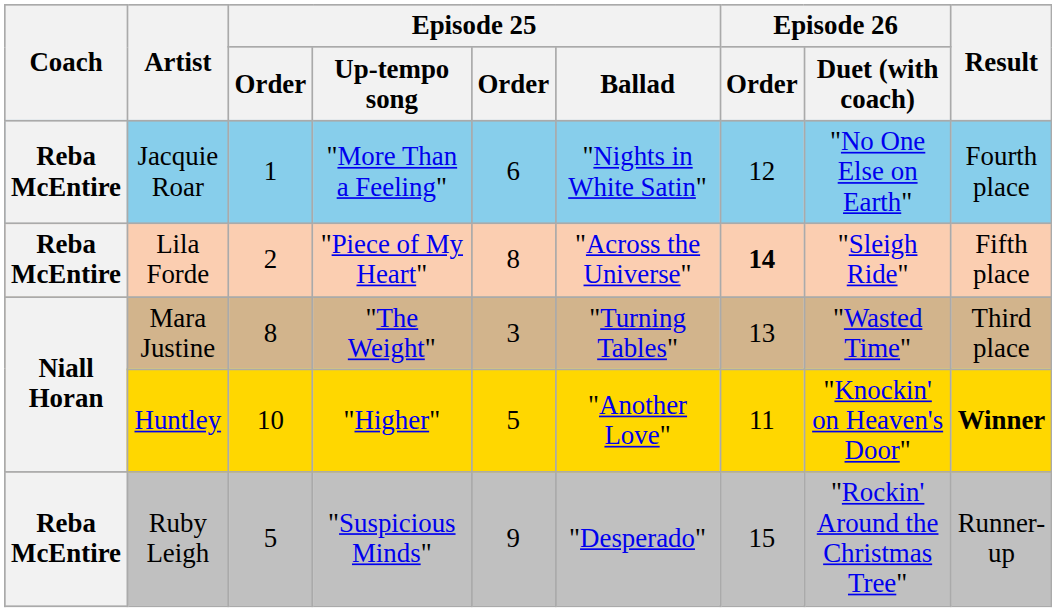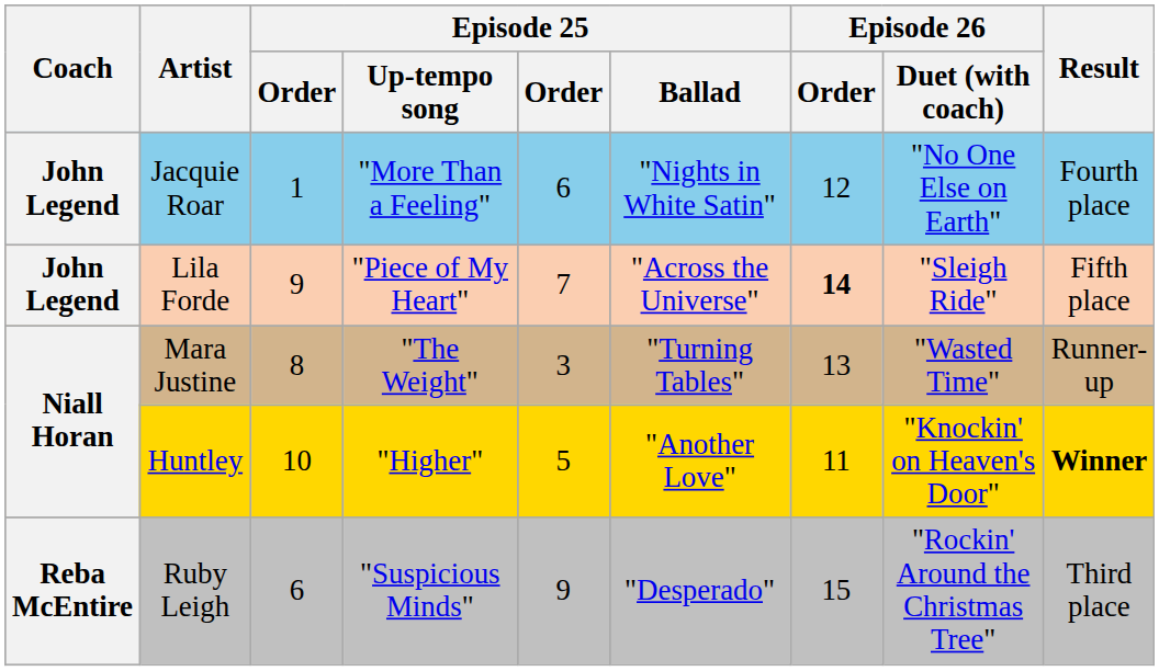Jacquie Roar | Coach: Reba McEntire -> John Legend
Lila Forde | Coach: Reba McEntire -> John Legend
Lila Forde | column 3: 2 -> 9
Lila Forde | column 5: 8 -> 7
Mara Justine | Result: Third place -> Runner-up
Ruby Leigh | column 3: 5 -> 6
Ruby Leigh | Result: Runner-up -> Third place
